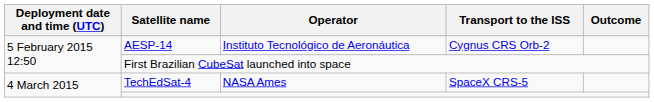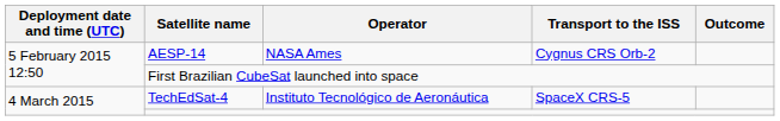AESP-14 | Operator: Instituto Tecnológico de Aeronáutica -> NASA Ames
TechEdSat-4 | Operator: NASA Ames -> Instituto Tecnológico de Aeronáutica
